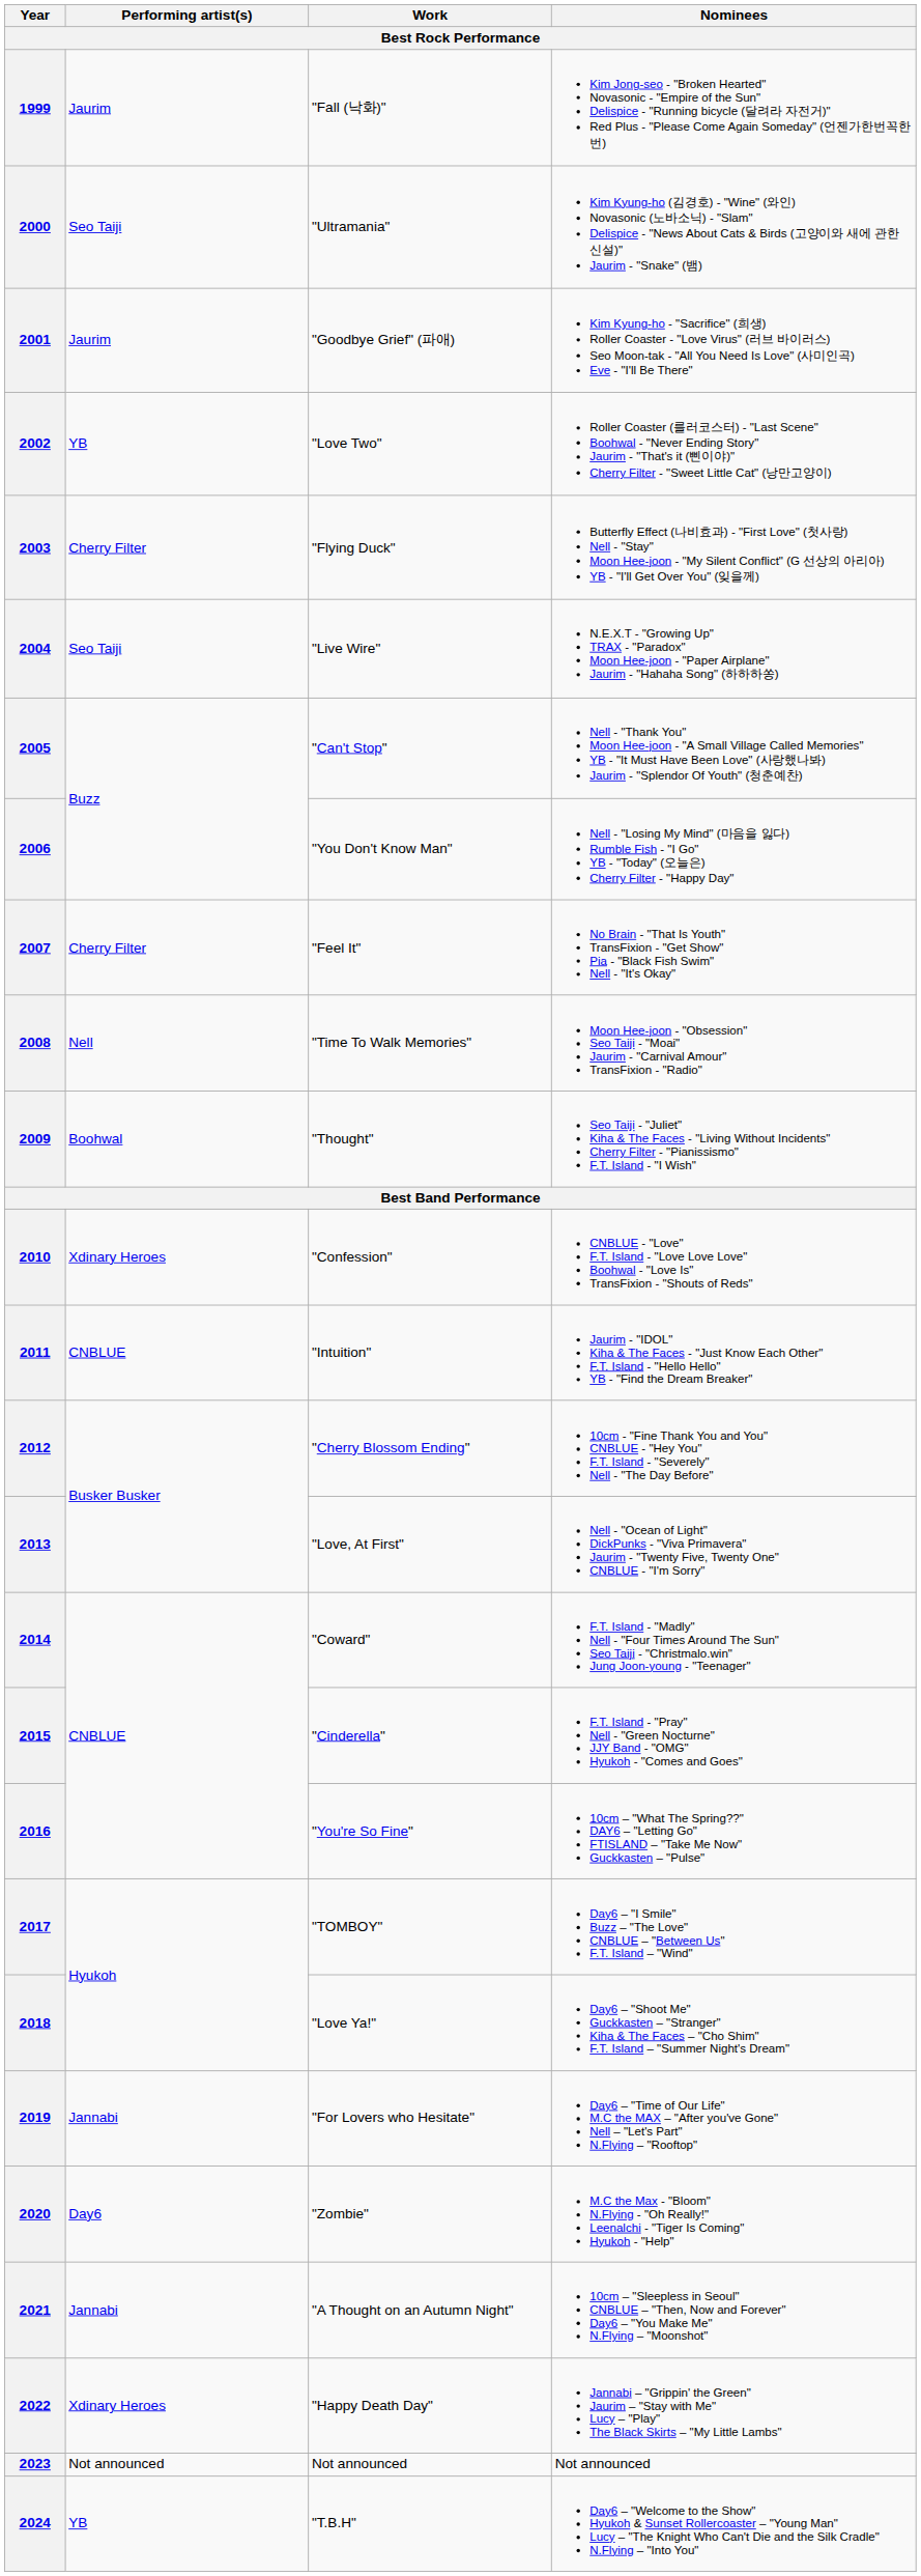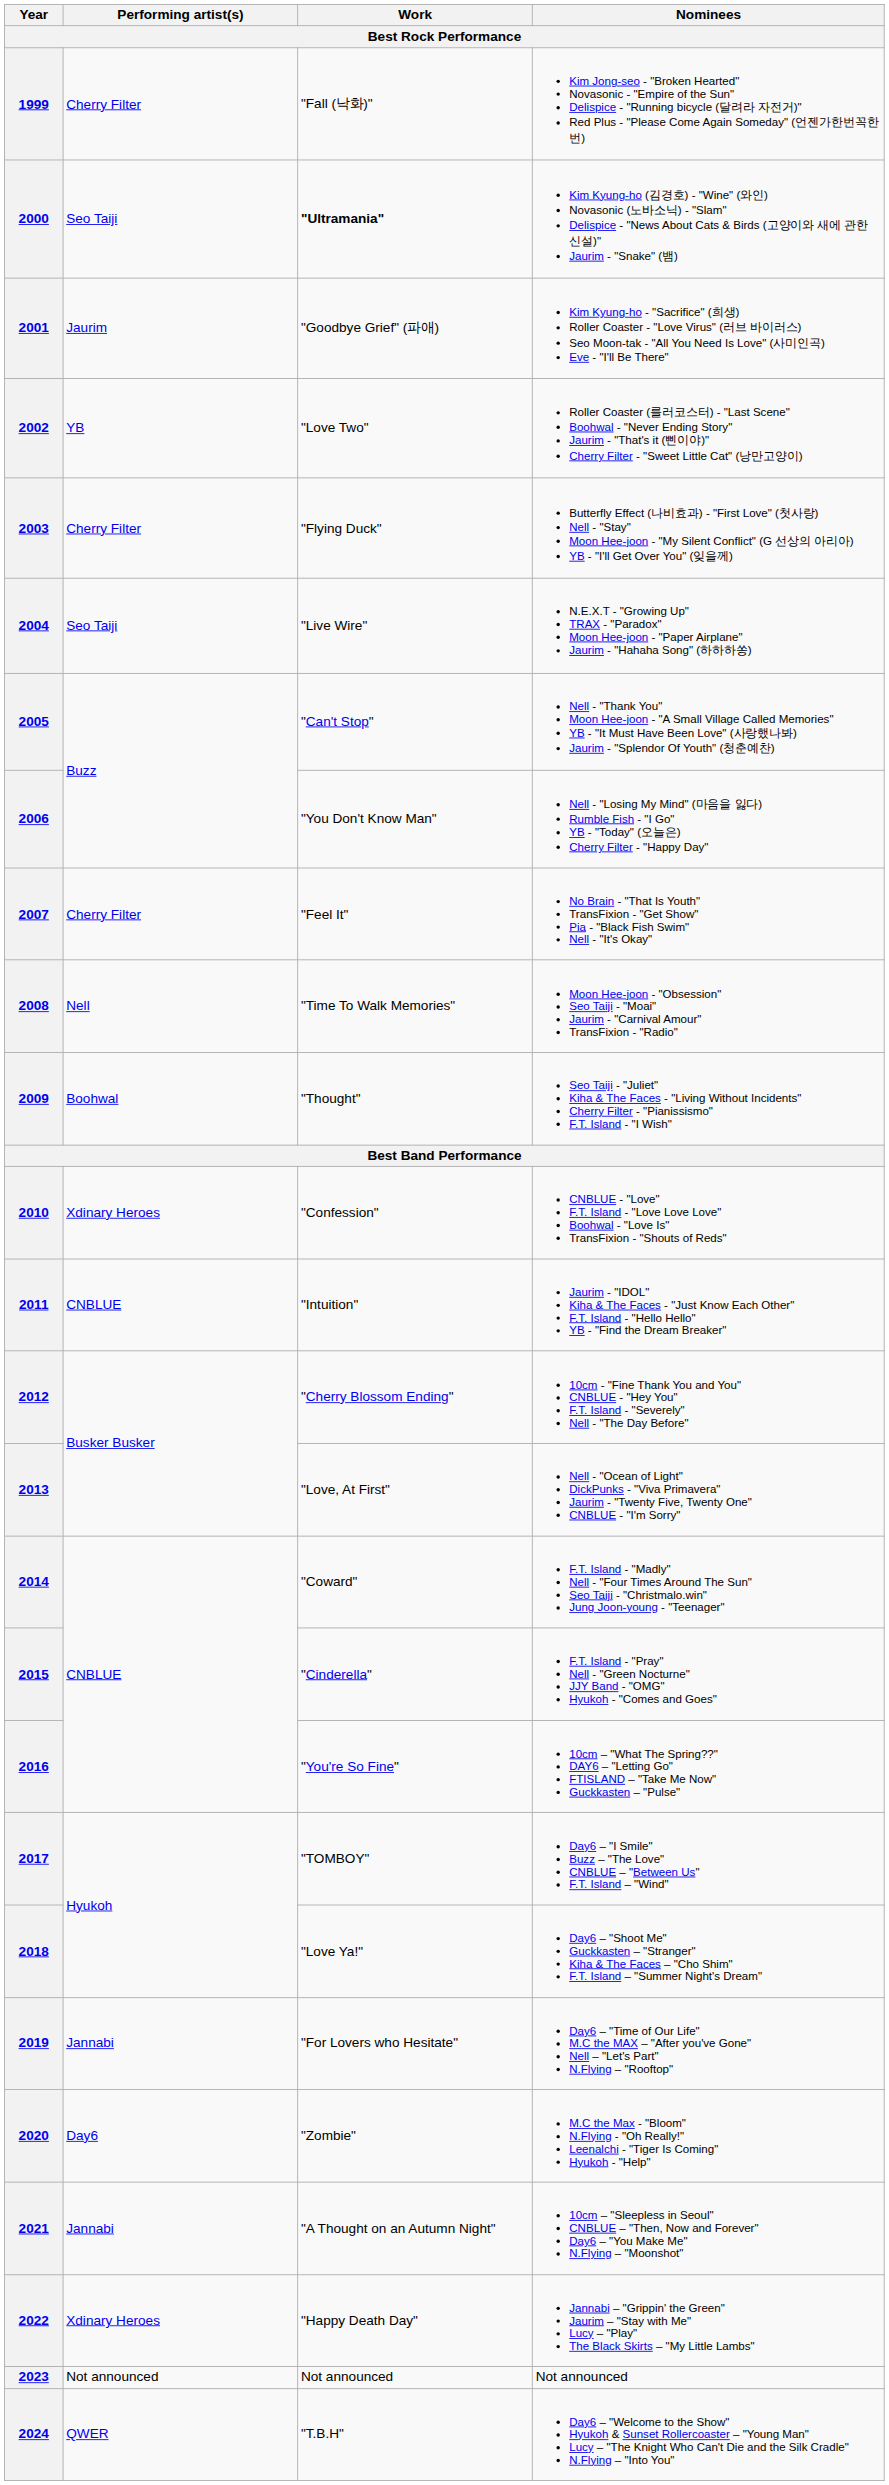1999 | Performing artist(s): Jaurim -> Cherry Filter
2000 | Work: normal -> bold
2024 | Performing artist(s): YB -> QWER
